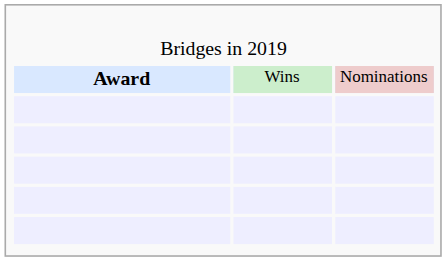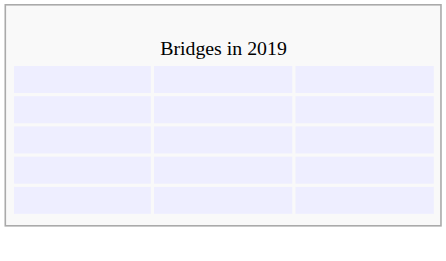- row: Award | Wins | Nominations
